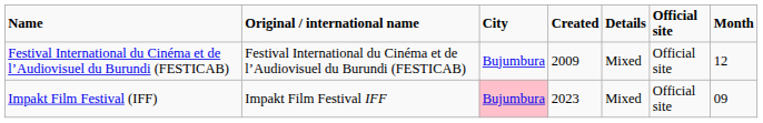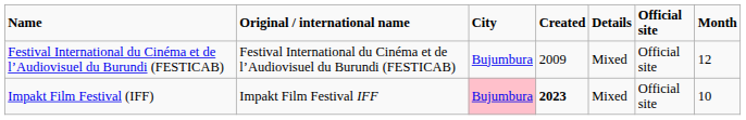Impakt Film Festival (IFF) | Created: normal -> bold
Impakt Film Festival (IFF) | Month: 09 -> 10
